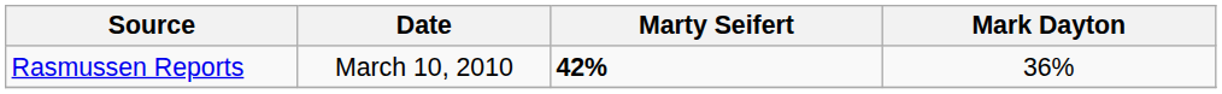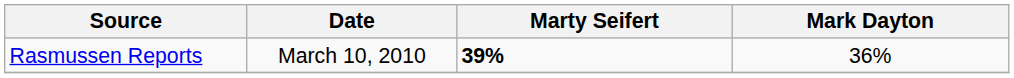Rasmussen Reports | Marty Seifert: 42% -> 39%
